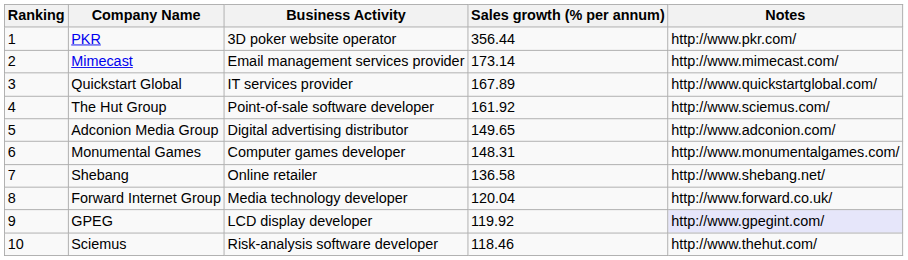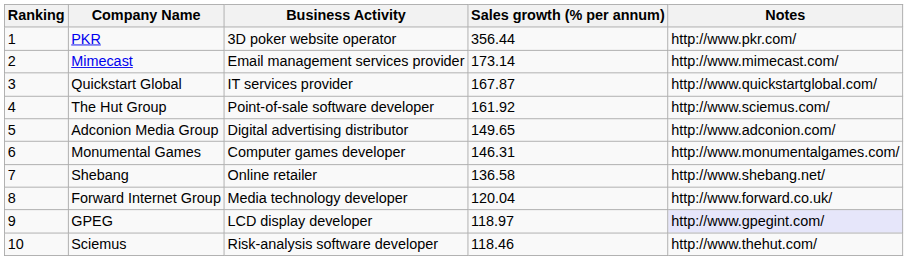Quickstart Global | Sales growth (% per annum): 167.89 -> 167.87
Monumental Games | Sales growth (% per annum): 148.31 -> 146.31
GPEG | Sales growth (% per annum): 119.92 -> 118.97
